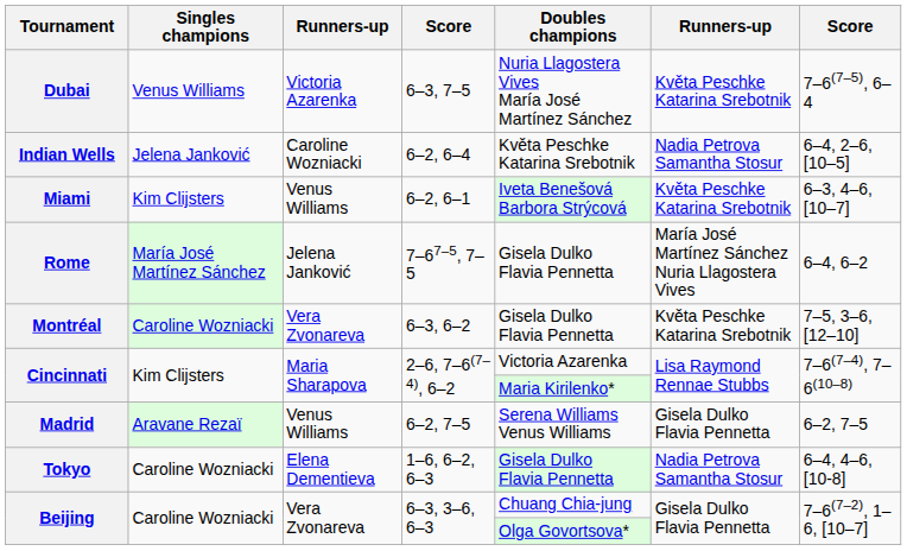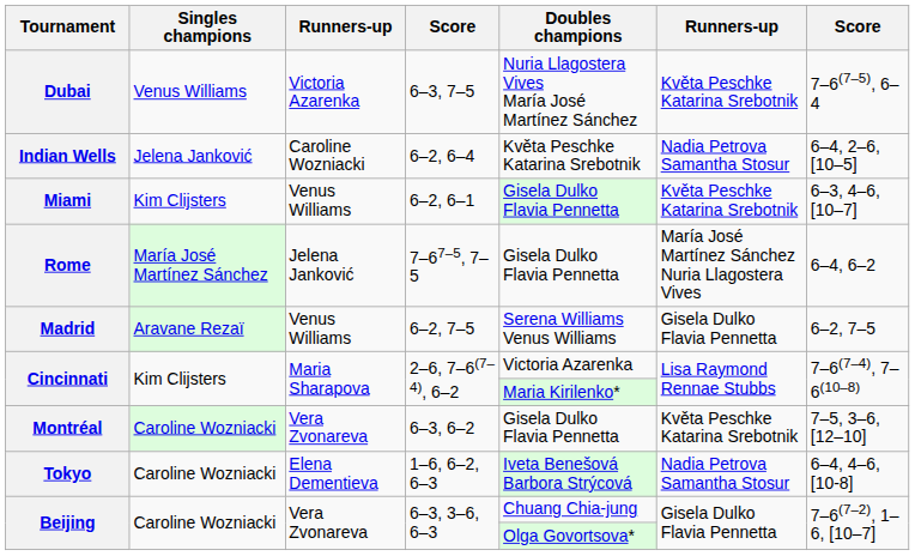Miami | Doubles champions: Iveta Benešová Barbora Strýcová -> Gisela Dulko Flavia Pennetta
rows swapped: Madrid <-> Montréal
Tokyo | Doubles champions: Gisela Dulko Flavia Pennetta -> Iveta Benešová Barbora Strýcová
